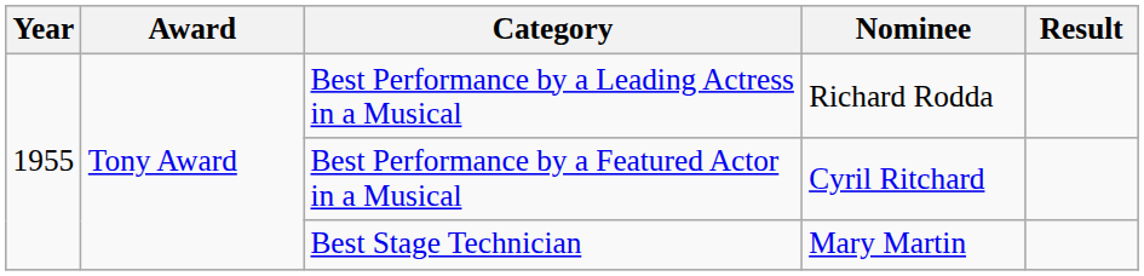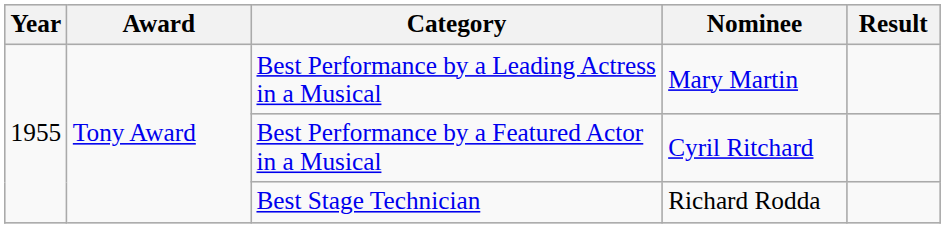Best Performance by a Leading Actress in a Musical | Nominee: Richard Rodda -> Mary Martin
Best Stage Technician | Nominee: Mary Martin -> Richard Rodda
